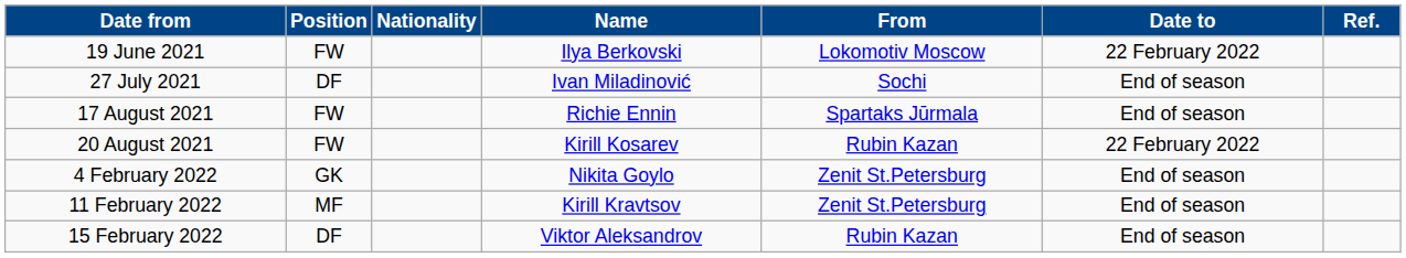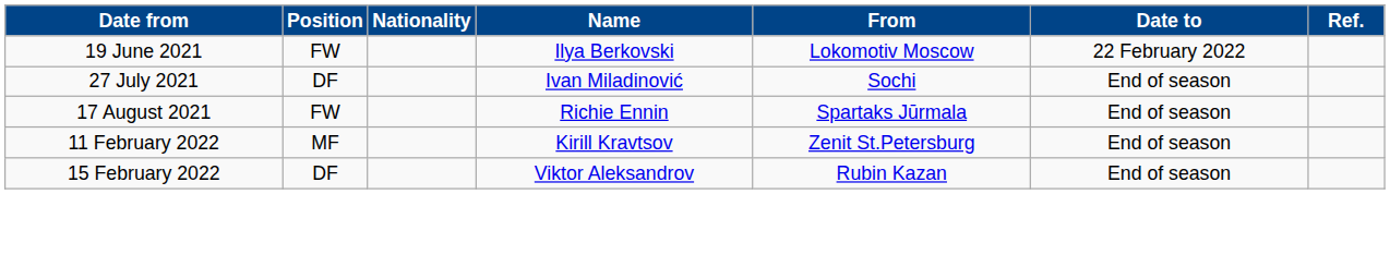- row: 20 August 2021 | FW | Kirill Kosarev | Rubin Kazan | 22 February 2022
- row: 4 February 2022 | GK | Nikita Goylo | Zenit St.Petersburg | End of season
